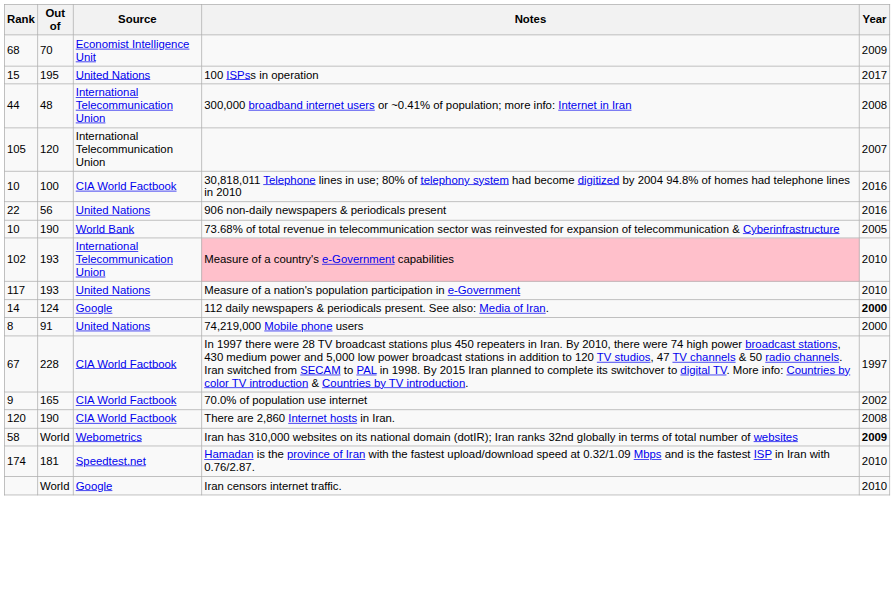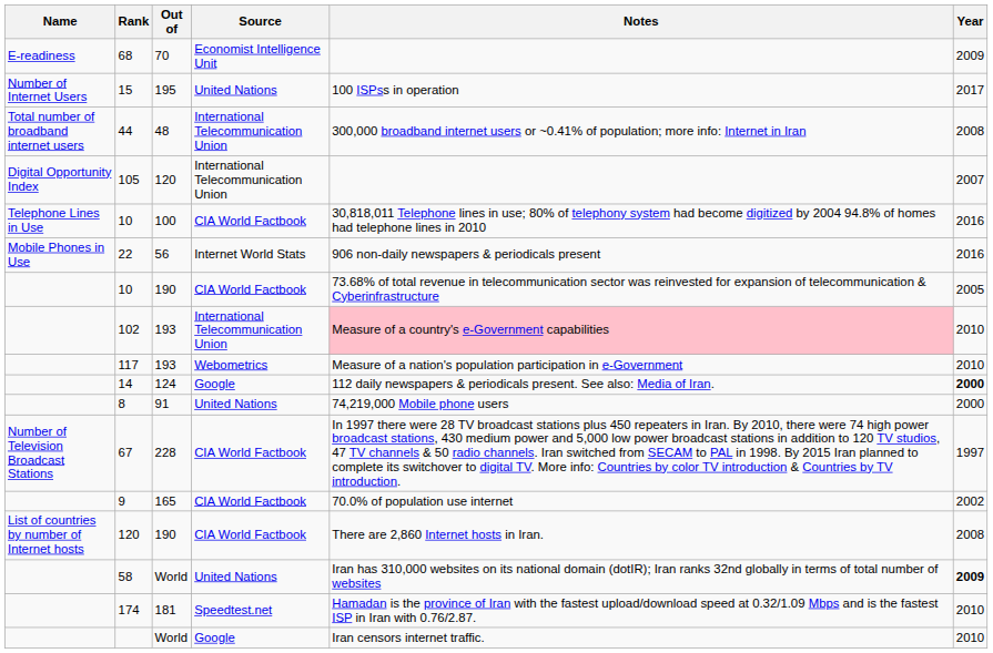+ column: Name | E-readiness | Number of Internet Users | Total number of broadband internet users | Digital Opportunity Index | Telephone Lines in Use | Mobile Phones in Use | Number of Television Broadcast Stations | List of countries by number of Internet hosts
22 | Source: United Nations -> Internet World Stats
10 / 190 | Source: World Bank -> CIA World Factbook
117 | Source: United Nations -> Webometrics
58 | Source: Webometrics -> United Nations
